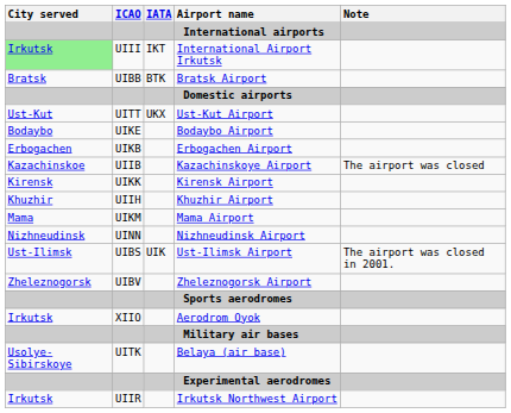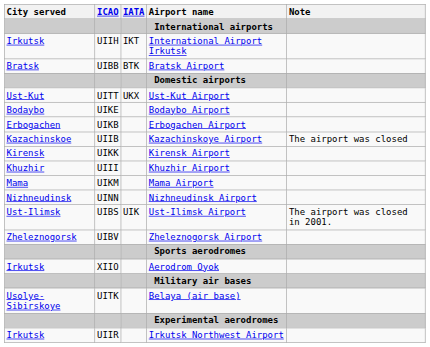International Airport Irkutsk | City served: lightgreen background -> no background
International Airport Irkutsk | ICAO: UIII -> UIIH
Khuzhir Airport | ICAO: UIIH -> UIII
